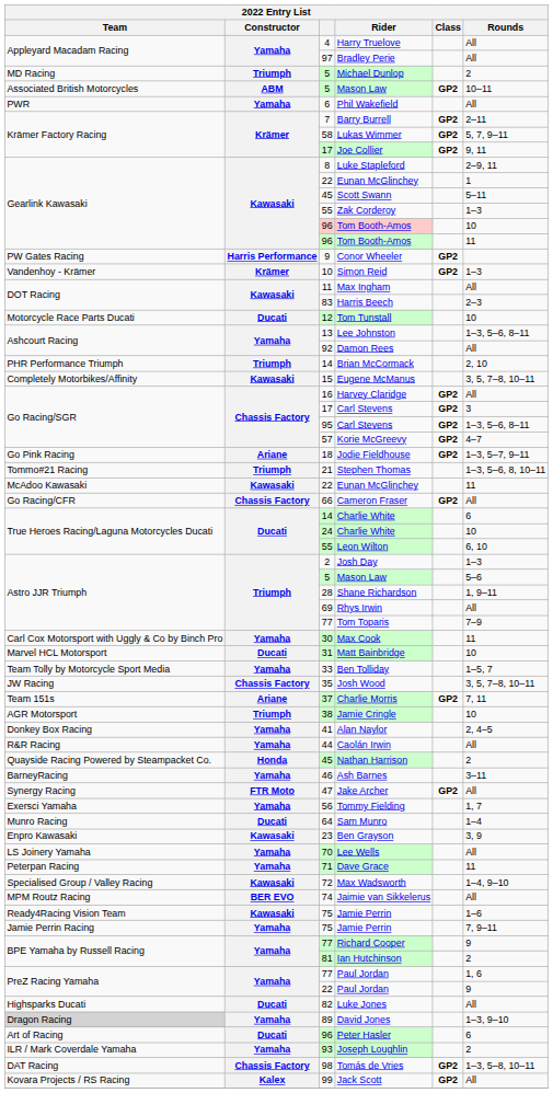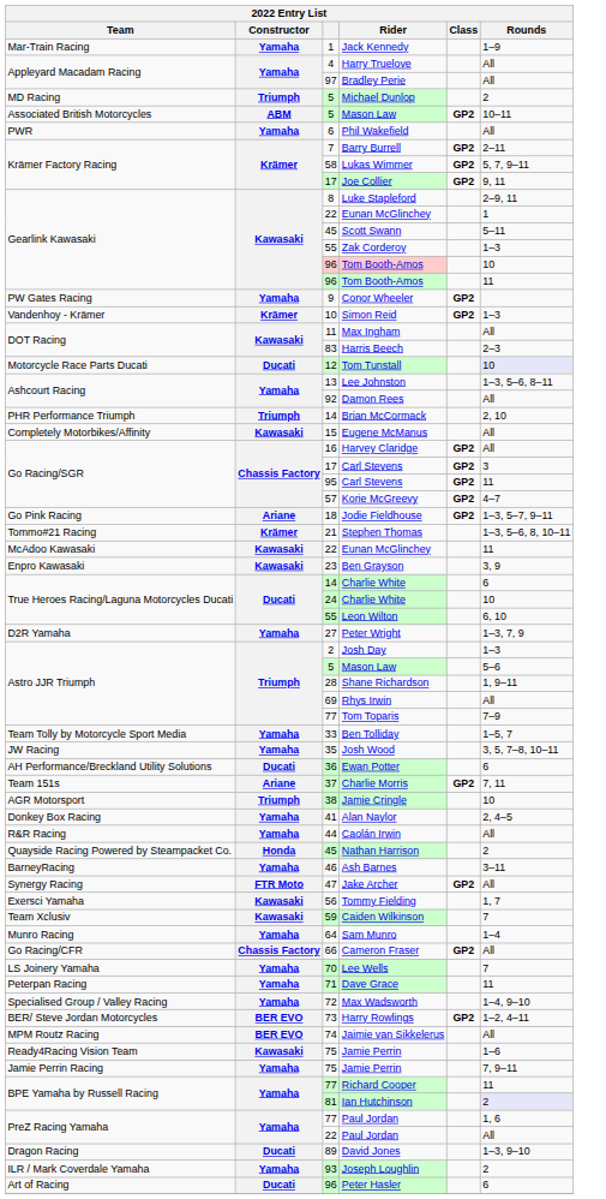+ row: Mar-Train Racing | Yamaha | 1 | Jack Kennedy | 1–9
Conor Wheeler | Constructor: Harris Performance -> Yamaha
Tom Tunstall | Rounds: no background -> lavender background
Eugene McManus | Rounds: 3, 5, 7–8, 10–11 -> All
95 / Carl Stevens | Rounds: 1–3, 5–6, 8–11 -> 11
Stephen Thomas | Constructor: Triumph -> Krämer
rows swapped: Ben Grayson <-> Cameron Fraser
+ row: D2R Yamaha | Yamaha | 27 | Peter Wright | 1–3, 7, 9
- row: Carl Cox Motorsport with Uggly & Co by Binch Pro | Yamaha | 30 | Max Cook | 11
- row: Marvel HCL Motorsport | Ducati | 31 | Matt Bainbridge | 10
Josh Wood | Constructor: Chassis Factory -> Yamaha
+ row: AH Performance/Breckland Utility Solutions | Ducati | 36 | Ewan Potter | 6
Tommy Fielding | Constructor: Yamaha -> Kawasaki
+ row: Team Xclusiv | Kawasaki | 59 | Caiden Wilkinson | 7
Sam Munro | Constructor: Ducati -> Yamaha
Lee Wells | Rounds: All -> 7
Max Wadsworth | Constructor: Kawasaki -> Yamaha
+ row: BER/ Steve Jordan Motorcycles | BER EVO | 73 | Harry Rowlings | GP2 | 1–2, 4–11
Richard Cooper | Rounds: 9 -> 11
Ian Hutchinson | Rounds: no background -> lavender background
22 / Paul Jordan | Rounds: 9 -> All
- row: Highsparks Ducati | Ducati | 82 | Luke Jones | All
David Jones | Team: lightgrey background -> no background
David Jones | Constructor: Yamaha -> Ducati
rows swapped: Joseph Loughlin <-> Peter Hasler
- row: DAT Racing | Chassis Factory | 98 | Tomás de Vries | GP2 | 1–3, 5–8, 10–11
- row: Kovara Projects / RS Racing | Kalex | 99 | Jack Scott | GP2 | All
